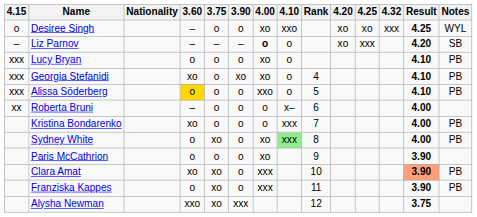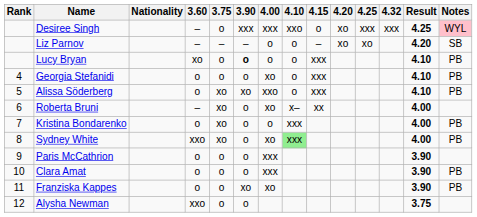columns swapped: Rank <-> 4.15
Desiree Singh | 3.90: o -> xxx
Desiree Singh | 4.00: xo -> xxx
Desiree Singh | 4.25: xo -> xxx
Desiree Singh | Notes: no background -> pink background
Liz Parnov | 4.00: bold -> normal
Liz Parnov | 4.25: xxx -> xo
Lucy Bryan | 3.60: o -> xo
Lucy Bryan | 3.90: normal -> bold
Lucy Bryan | 4.00: xo -> o
Georgia Stefanidi | 3.60: xo -> o
Georgia Stefanidi | 3.90: xo -> o
Alissa Söderberg | 3.60: gold background -> no background
Alissa Söderberg | 3.75: o -> xo
Alissa Söderberg | 3.90: o -> xo
Roberta Bruni | 3.75: o -> xo
Roberta Bruni | 4.00: o -> xo
Kristina Bondarenko | 3.60: xo -> o
Kristina Bondarenko | 3.75: o -> xo
Sydney White | 3.60: o -> xxo
Paris McCathrion | 4.00: xo -> xxx
Clara Amat | 3.60: xo -> o
Clara Amat | 3.75: xo -> o
Clara Amat | Result: lightsalmon background -> no background
Franziska Kappes | 3.75: xo -> o
Franziska Kappes | 3.90: o -> xo
Franziska Kappes | 4.00: xxx -> xo
Alysha Newman | 3.75: xo -> o
Alysha Newman | 3.90: xxx -> o
